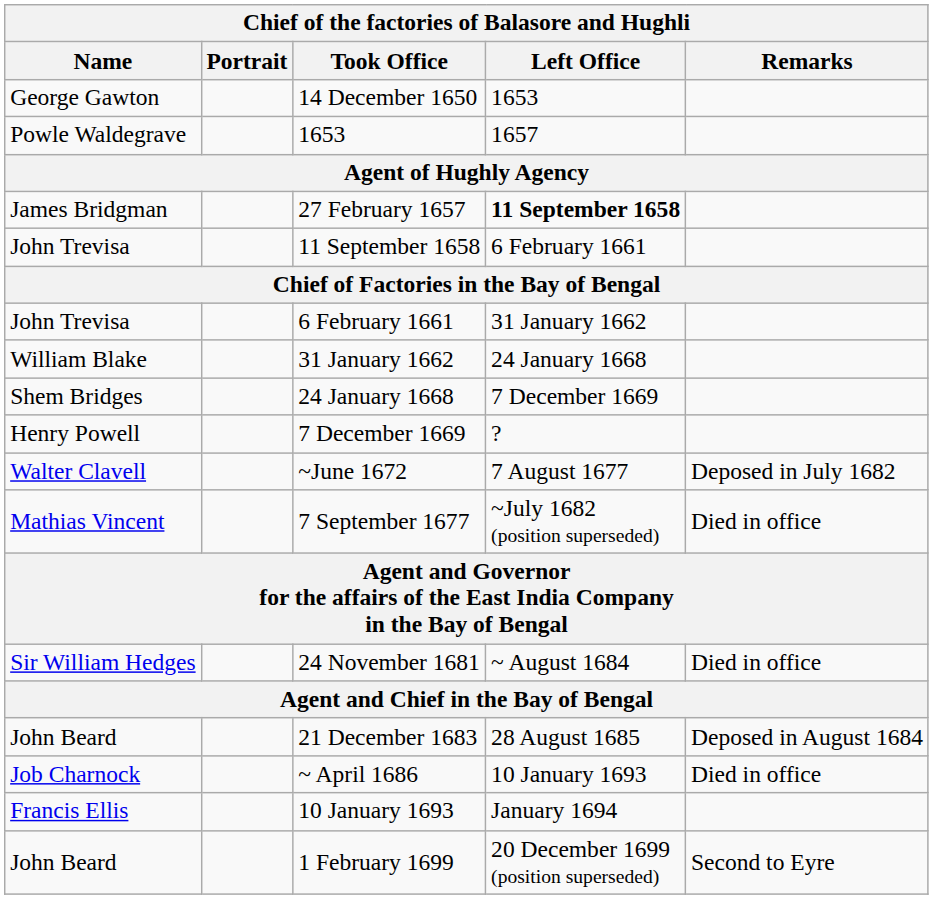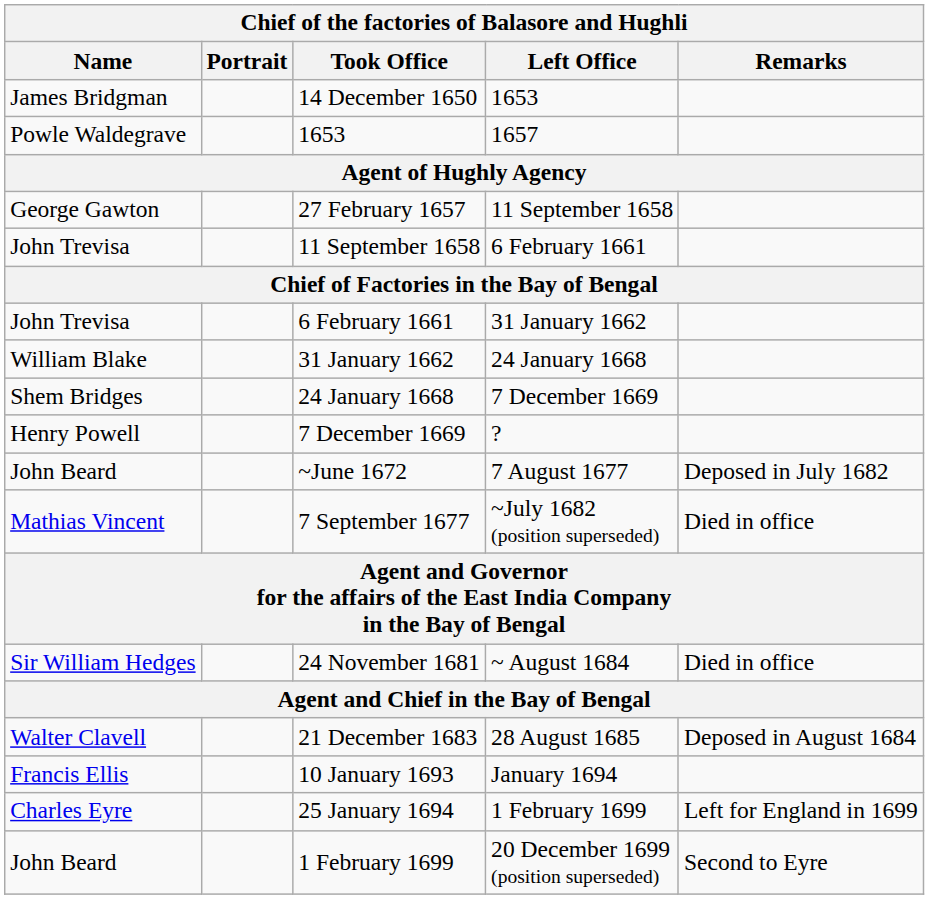14 December 1650 | Name: George Gawton -> James Bridgman
27 February 1657 | Name: James Bridgman -> George Gawton
27 February 1657 | Left Office: bold -> normal
~June 1672 | Name: Walter Clavell -> John Beard
21 December 1683 | Name: John Beard -> Walter Clavell
- row: Job Charnock | ~ April 1686 | 10 January 1693 | Died in office
+ row: Charles Eyre | 25 January 1694 | 1 February 1699 | Left for England in 1699
